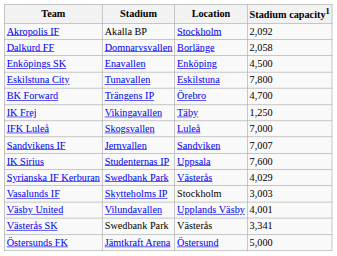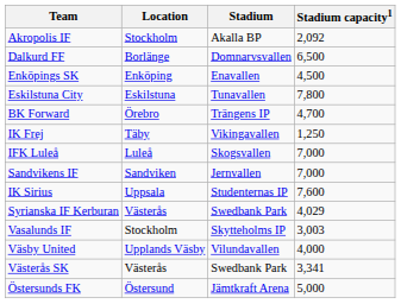columns swapped: Location <-> Stadium
Dalkurd FF | Stadium capacity1: 2,058 -> 6,500
Sandvikens IF | Stadium capacity1: 7,007 -> 7,000
Väsby United | Stadium capacity1: 4,001 -> 4,000
